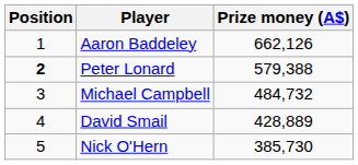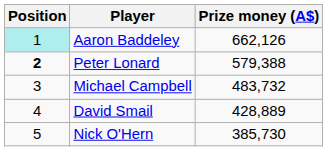Aaron Baddeley | Position: no background -> paleturquoise background
Michael Campbell | Prize money (A$): 484,732 -> 483,732
